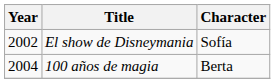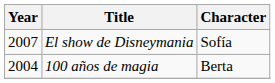El show de Disneymania | Year: 2002 -> 2007
